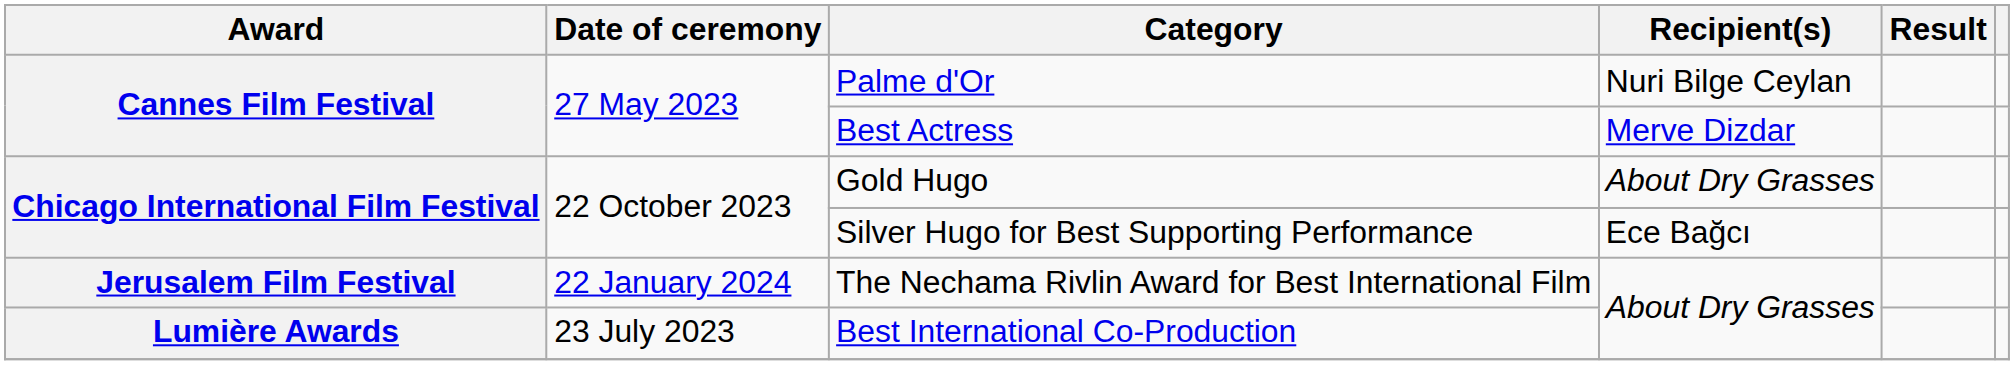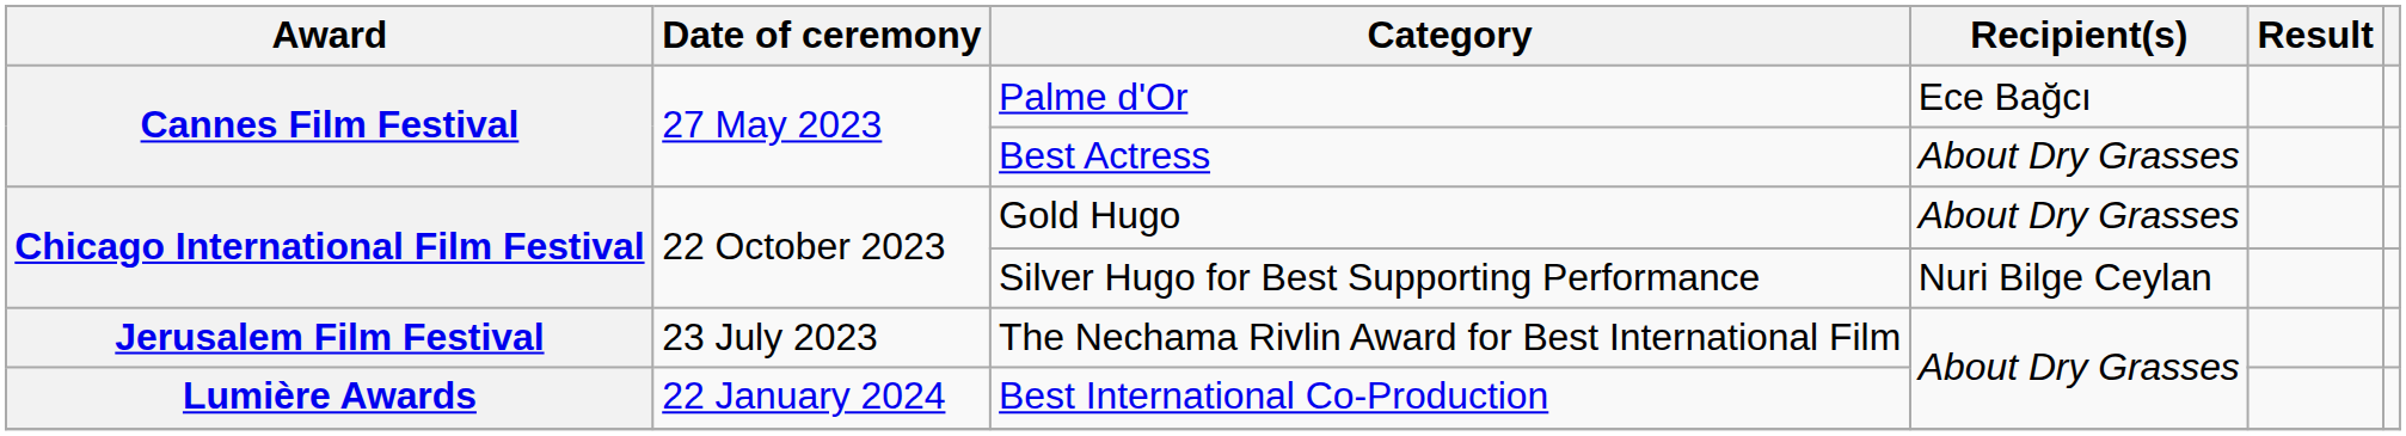Palme d'Or | Recipient(s): Nuri Bilge Ceylan -> Ece Bağcı
Best Actress | Recipient(s): Merve Dizdar -> About Dry Grasses
Silver Hugo for Best Supporting Performance | Recipient(s): Ece Bağcı -> Nuri Bilge Ceylan
The Nechama Rivlin Award for Best International Film | Date of ceremony: 22 January 2024 -> 23 July 2023
Best International Co-Production | Date of ceremony: 23 July 2023 -> 22 January 2024
